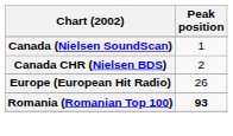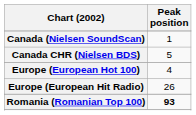Canada CHR (Nielsen BDS) | Peak position: 2 -> 5
+ row: Europe (European Hot 100) | 4
